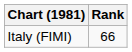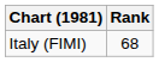Italy (FIMI) | Rank: 66 -> 68
